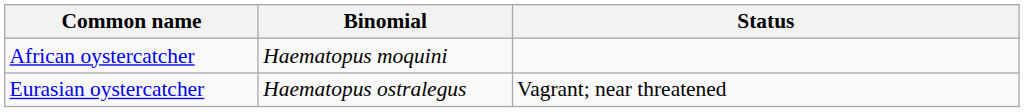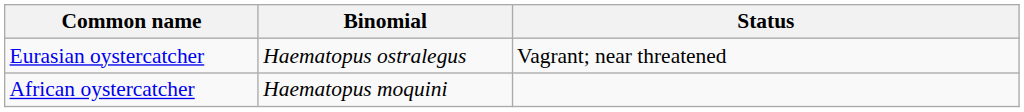rows swapped: Eurasian oystercatcher <-> African oystercatcher
